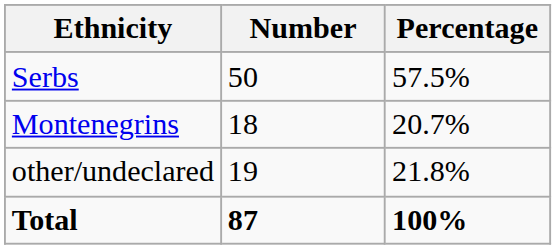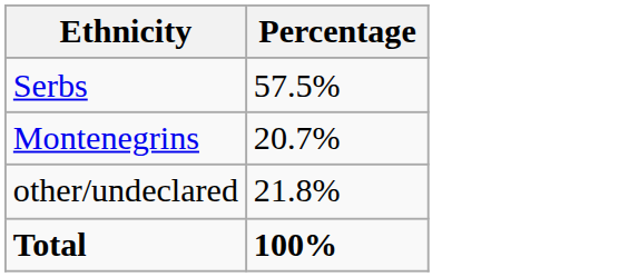- column: Number | 50 | 18 | 19 | 87
